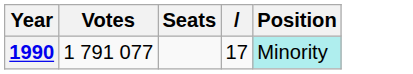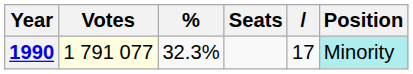+ column: % | 32.3%
1990 | Votes: no background -> lightyellow background
